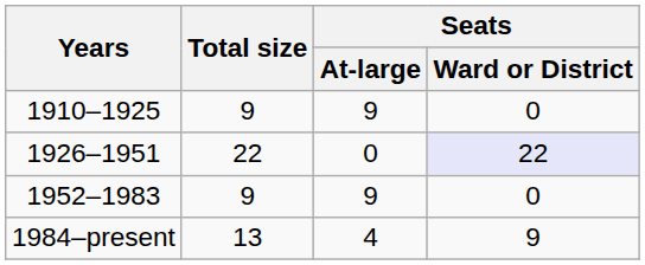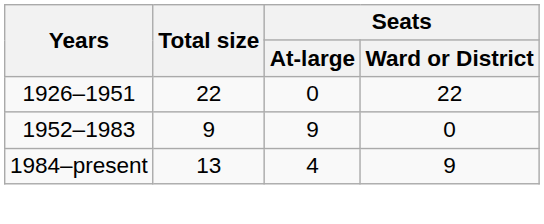- row: 1910–1925 | 9 | 9 | 0
1926–1951 | Seats / Ward or District: lavender background -> no background
